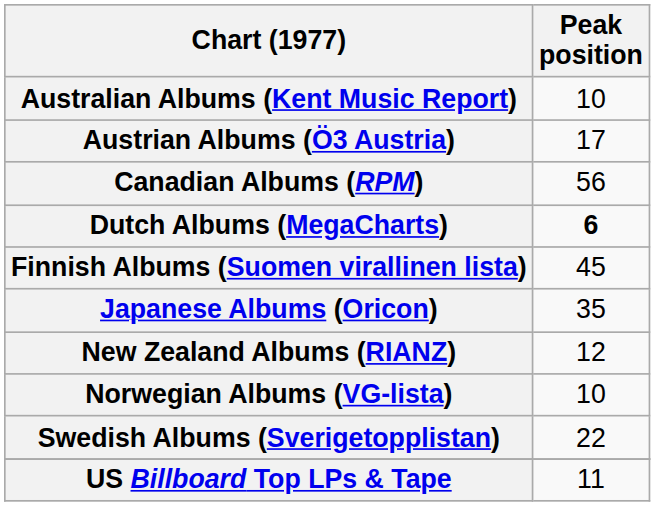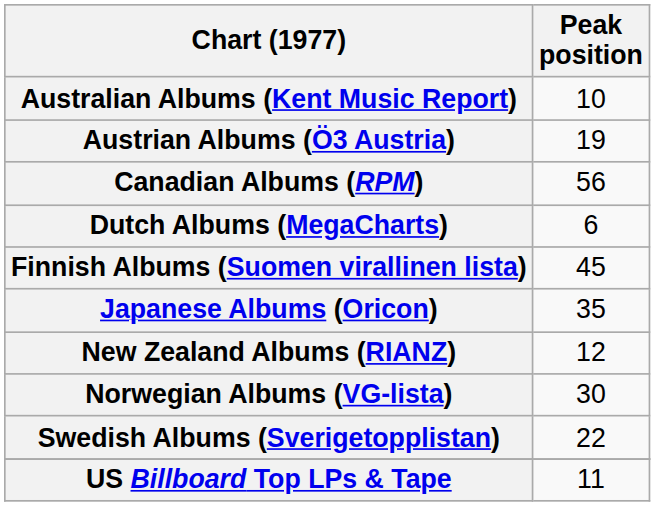Austrian Albums (Ö3 Austria) | Peak position: 17 -> 19
Dutch Albums (MegaCharts) | Peak position: bold -> normal
Norwegian Albums (VG-lista) | Peak position: 10 -> 30
